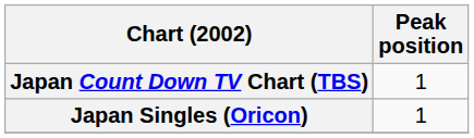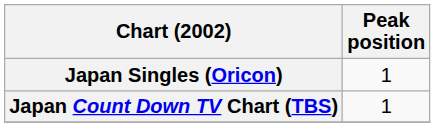rows swapped: Japan Singles (Oricon) <-> Japan Count Down TV Chart (TBS)
